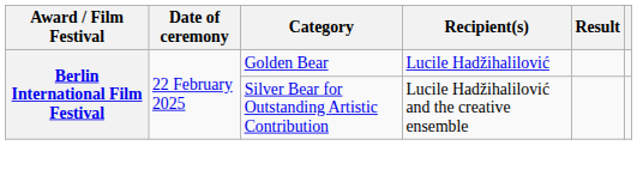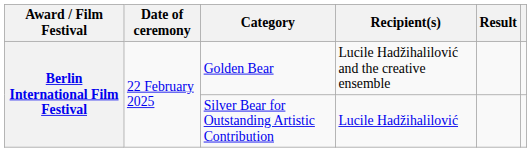Golden Bear | Recipient(s): Lucile Hadžihalilović -> Lucile Hadžihalilović and the creative ensemble
Silver Bear for Outstanding Artistic Contribution | Recipient(s): Lucile Hadžihalilović and the creative ensemble -> Lucile Hadžihalilović
